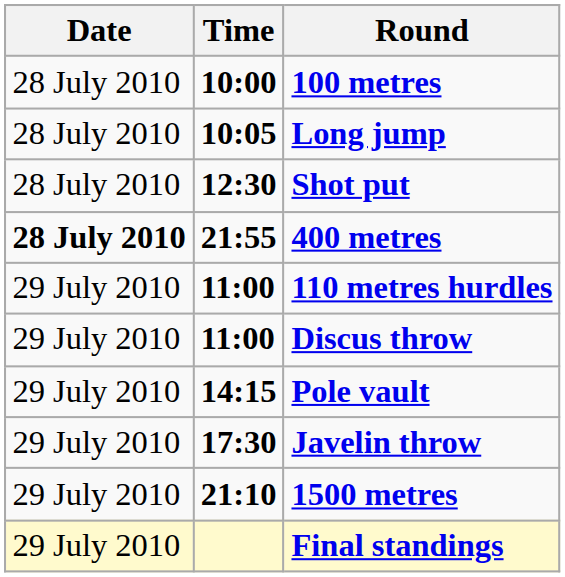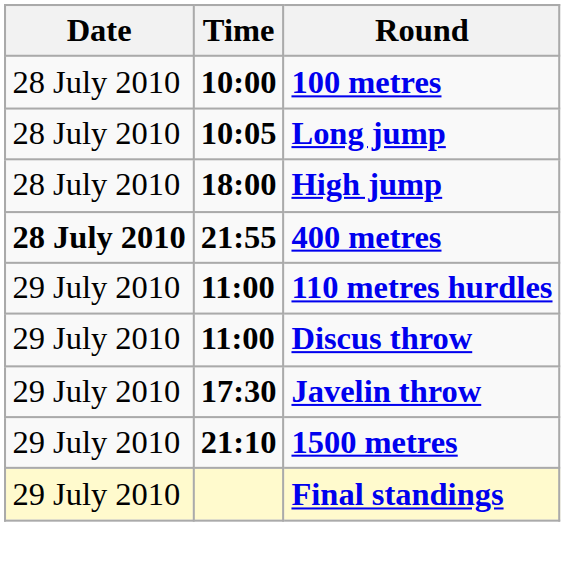- row: 28 July 2010 | 12:30 | Shot put
+ row: 28 July 2010 | 18:00 | High jump
- row: 29 July 2010 | 14:15 | Pole vault
